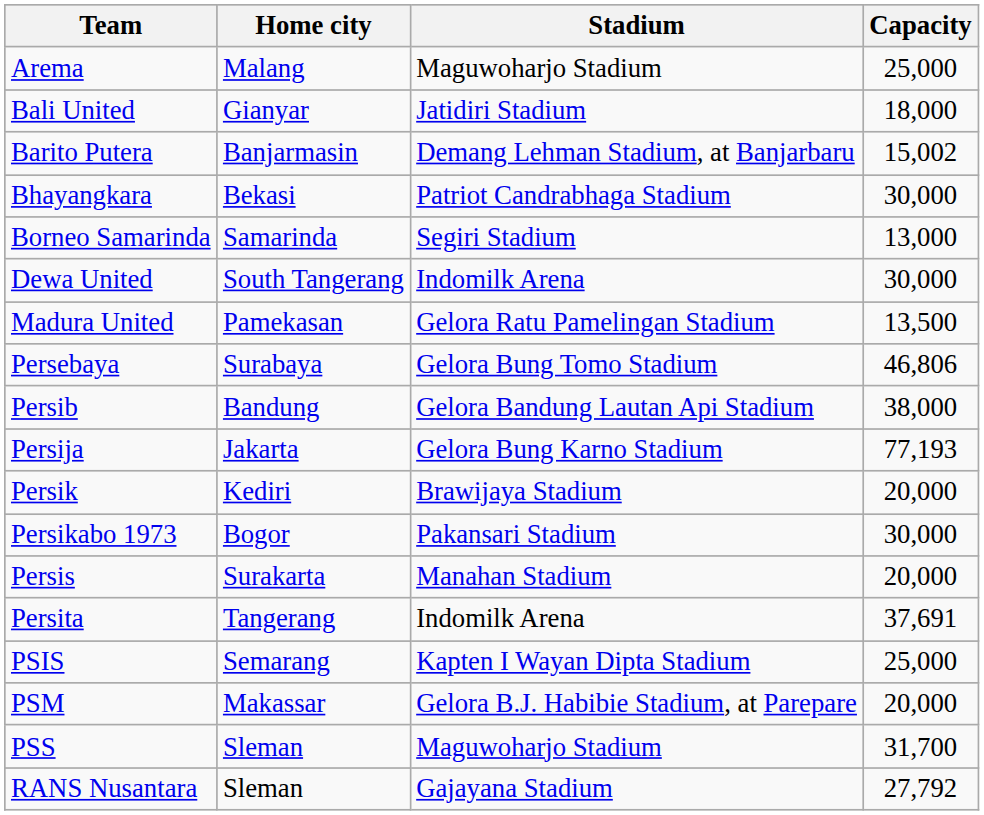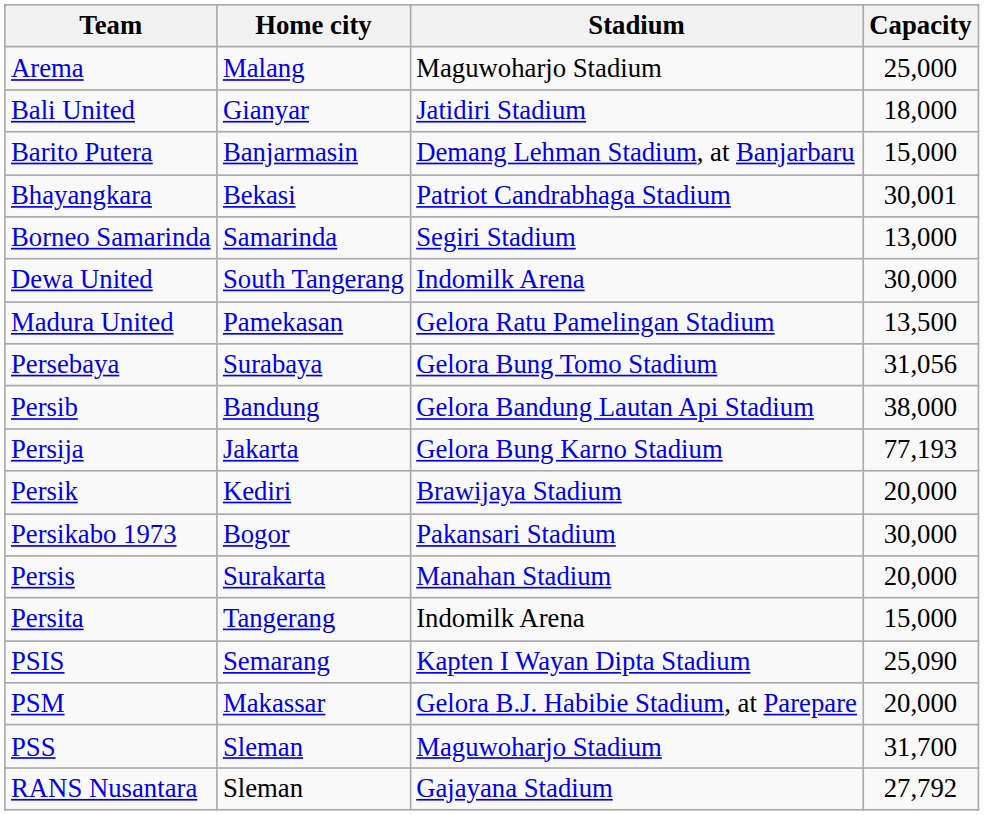Barito Putera | Capacity: 15,002 -> 15,000
Bhayangkara | Capacity: 30,000 -> 30,001
Persebaya | Capacity: 46,806 -> 31,056
Persita | Capacity: 37,691 -> 15,000
PSIS | Capacity: 25,000 -> 25,090
